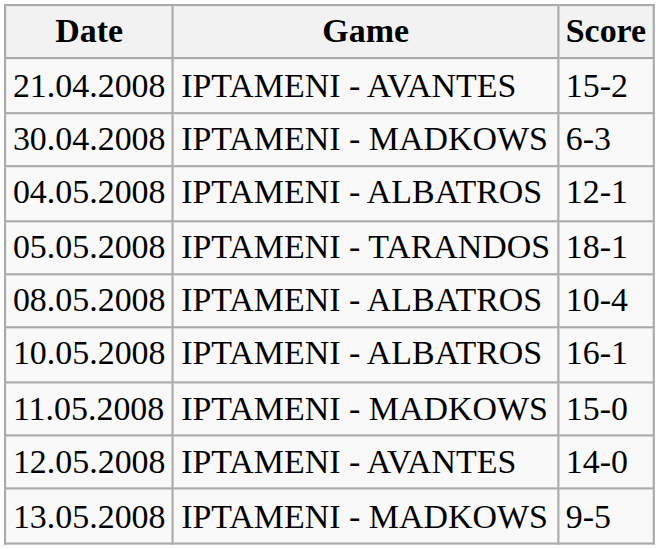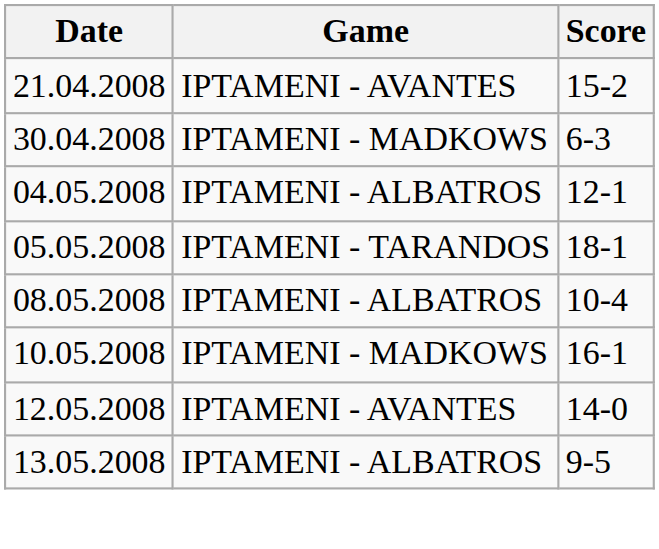10.05.2008 | Game: IPTAMENI - ALBATROS -> IPTAMENI - MADKOWS
- row: 11.05.2008 | IPTAMENI - MADKOWS | 15-0
13.05.2008 | Game: IPTAMENI - MADKOWS -> IPTAMENI - ALBATROS
